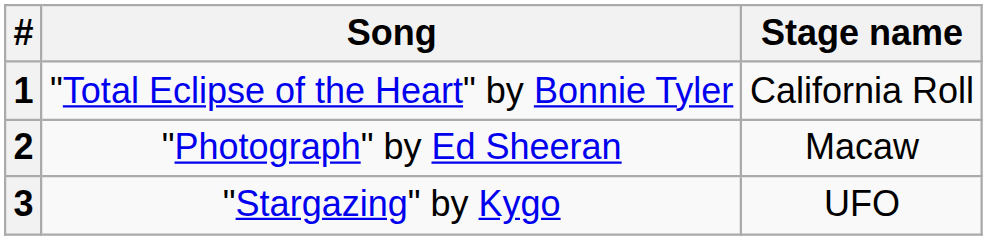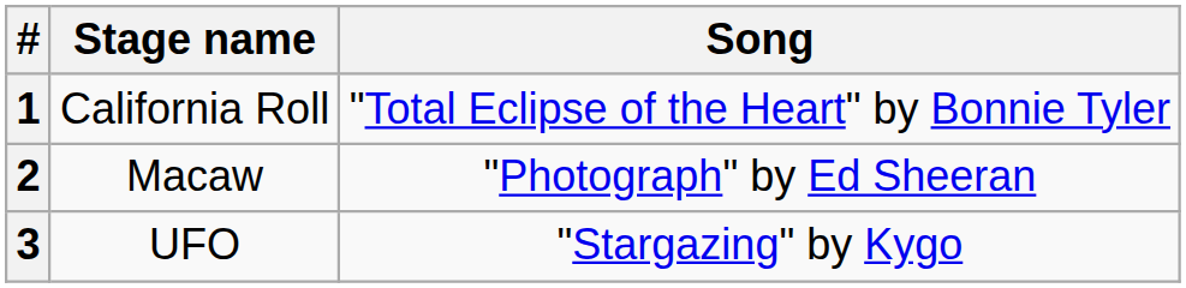columns swapped: Stage name <-> Song
